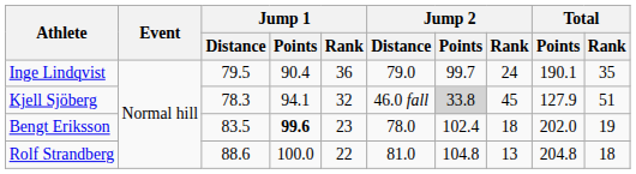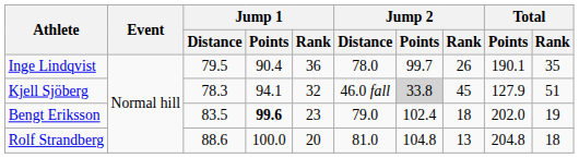Inge Lindqvist | Jump 2 / Distance: 79.0 -> 78.0
Inge Lindqvist | Jump 2 / Rank: 24 -> 26
Bengt Eriksson | Jump 2 / Distance: 78.0 -> 79.0
Rolf Strandberg | Jump 1 / Rank: 22 -> 20
